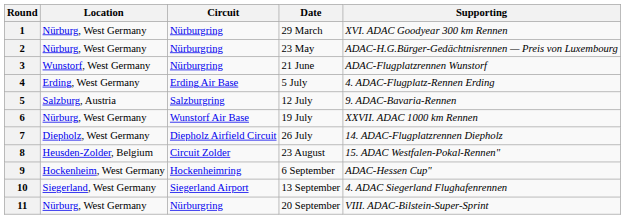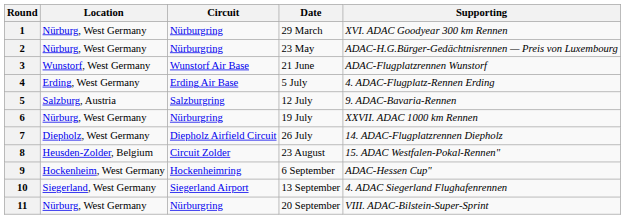3 | Circuit: Nürburgring -> Wunstorf Air Base
6 | Circuit: Wunstorf Air Base -> Nürburgring
